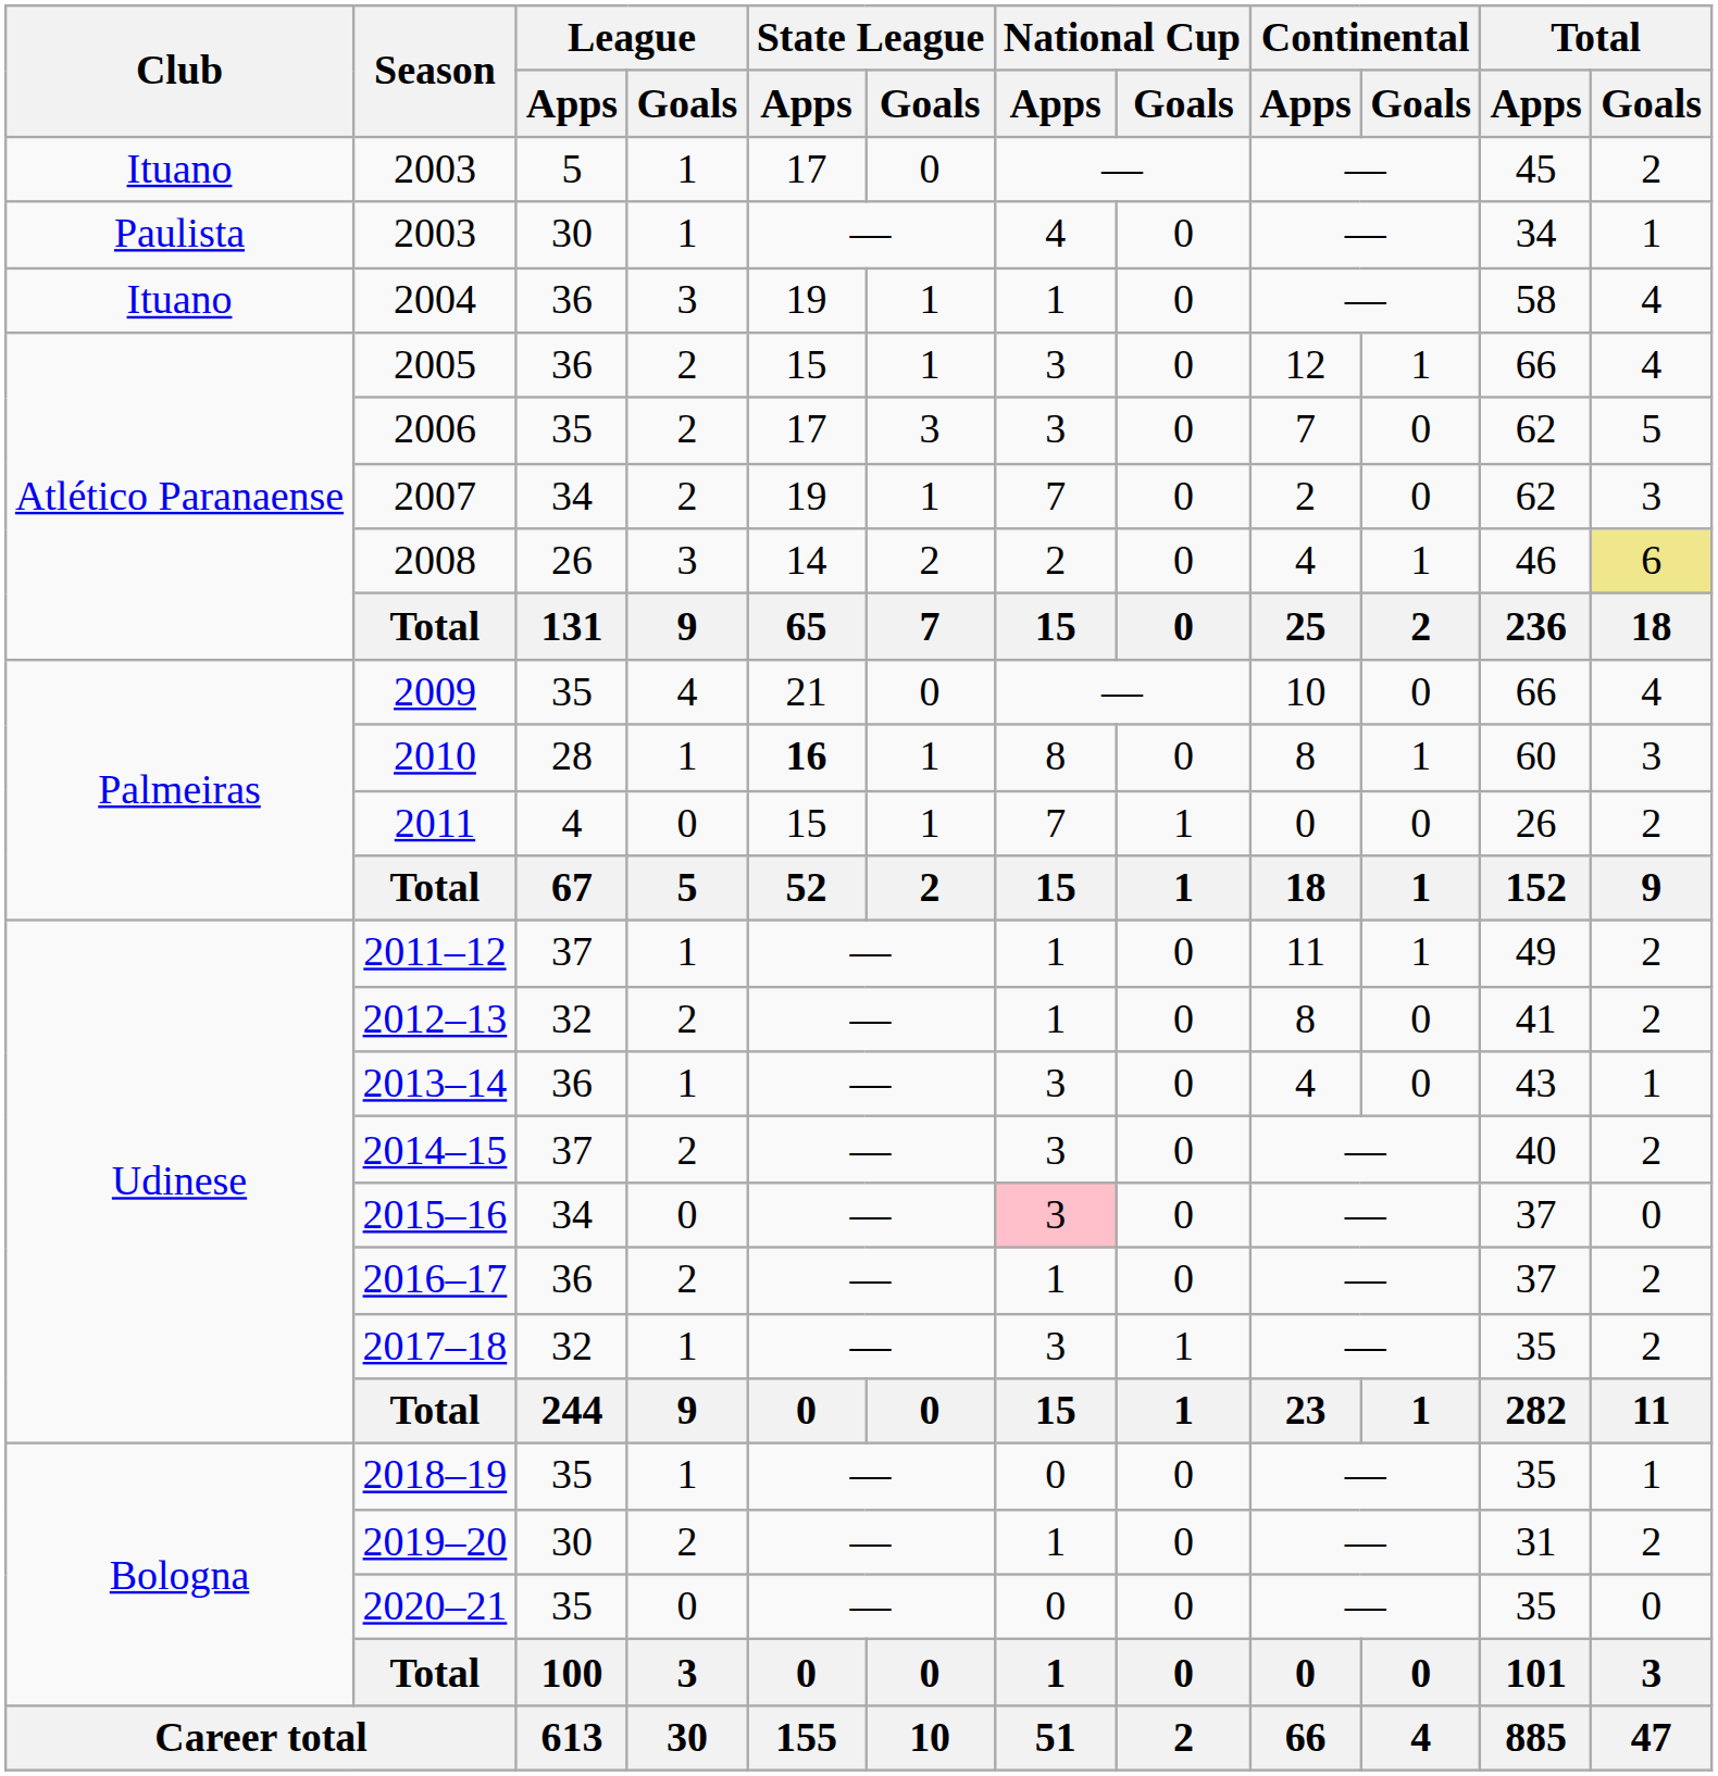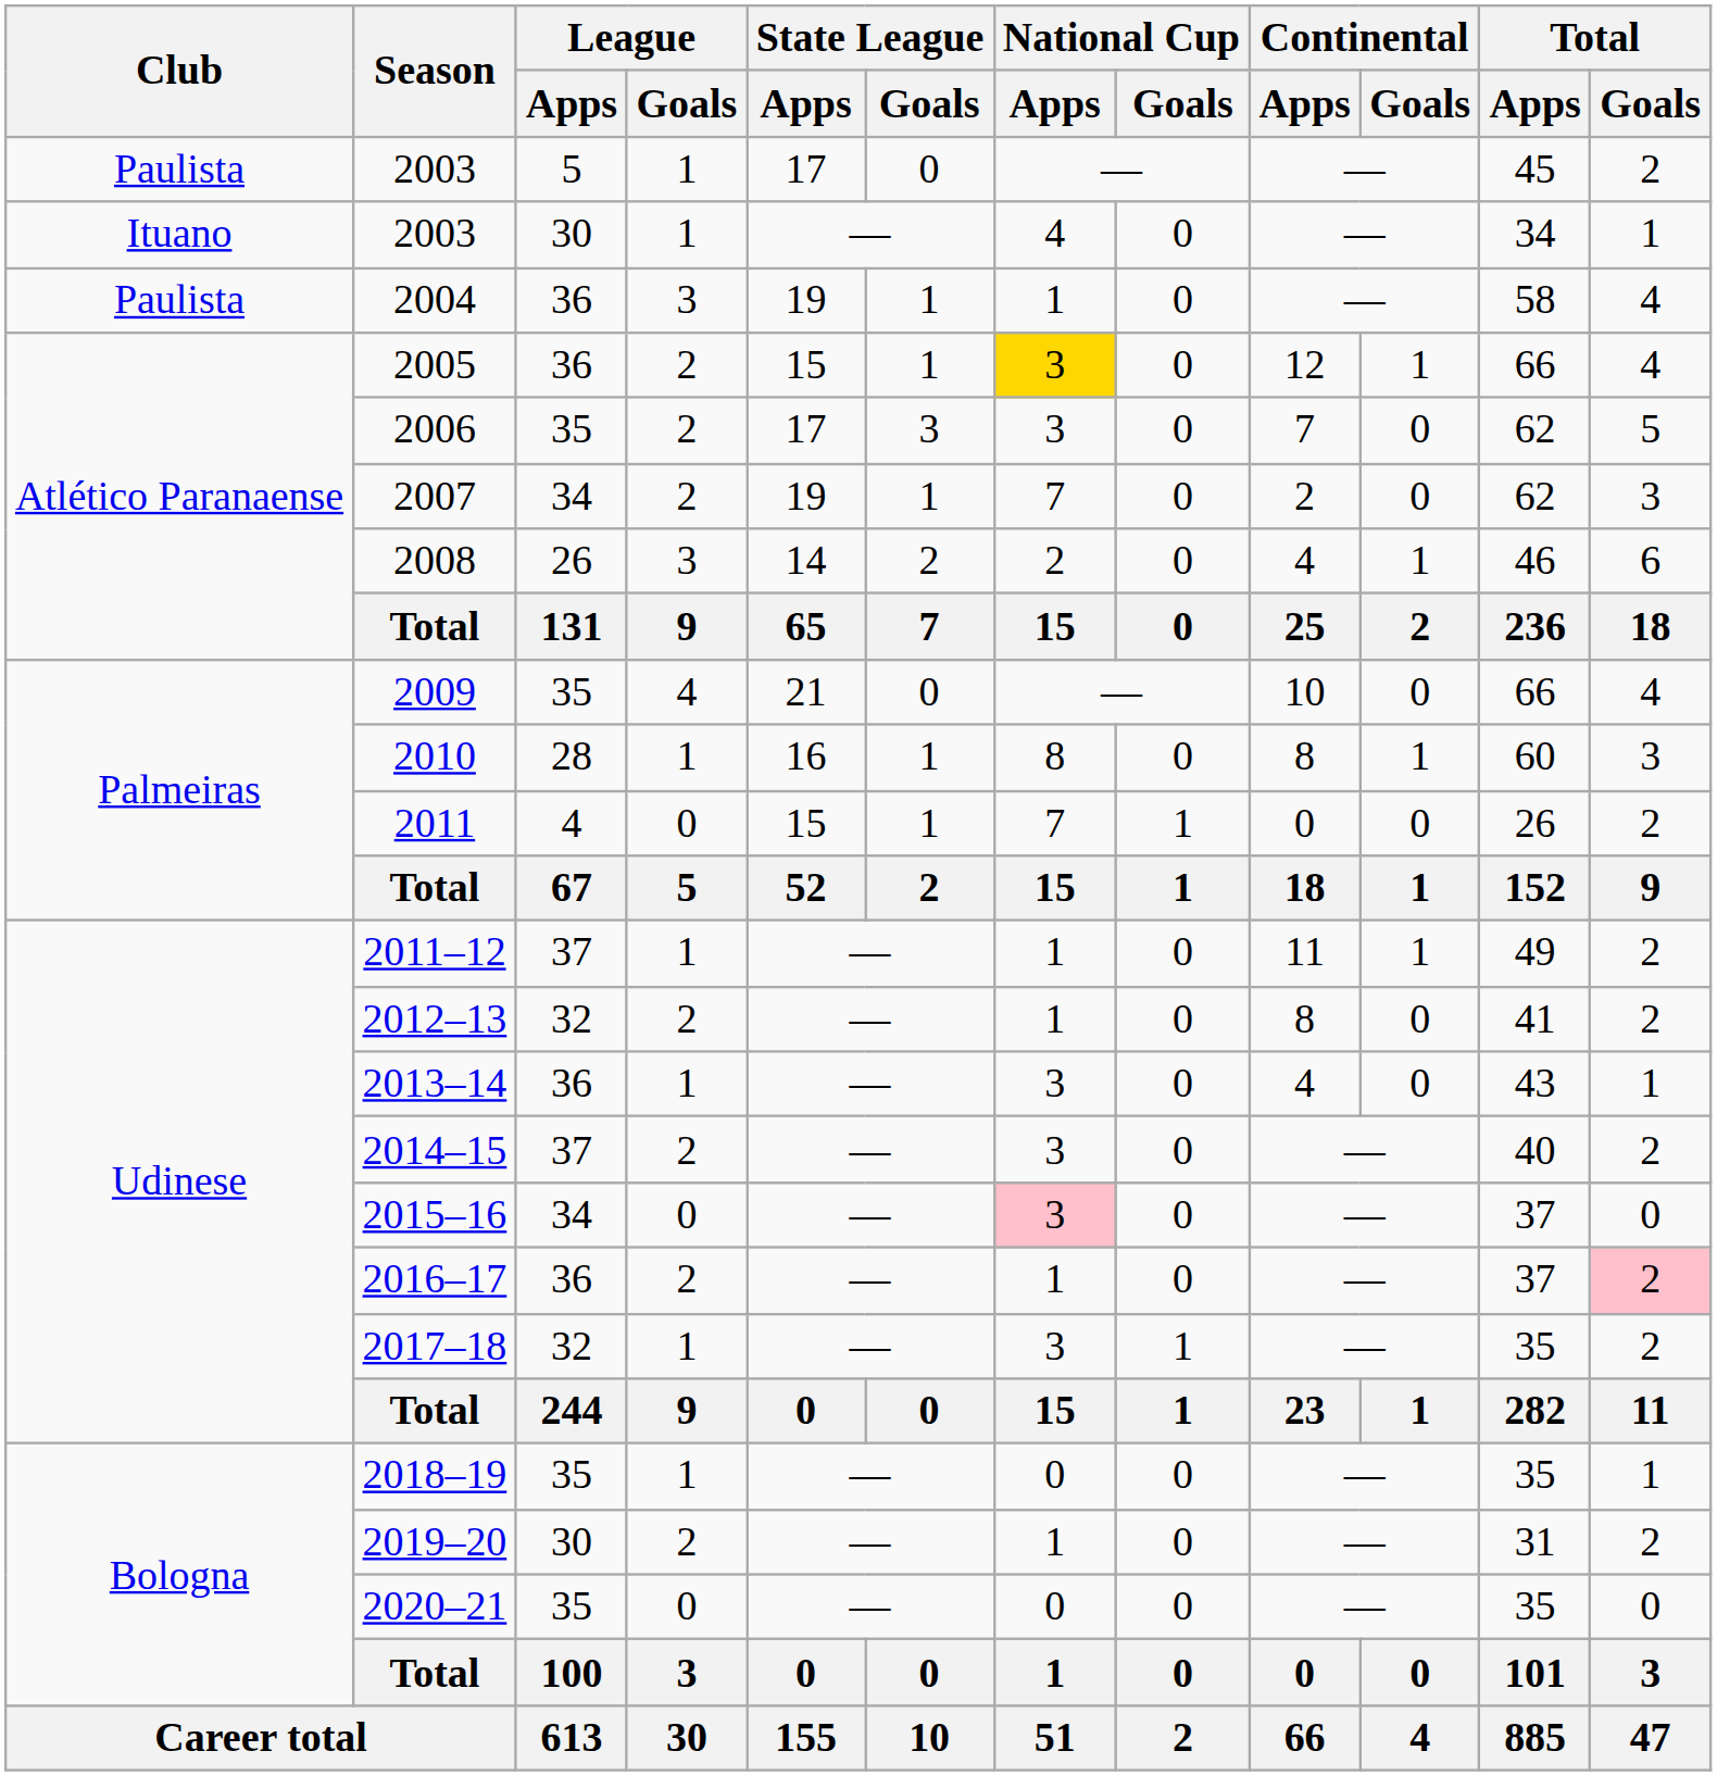2003 / 5 | Club: Ituano -> Paulista
2003 / 30 | Club: Paulista -> Ituano
2004 | Club: Ituano -> Paulista
2005 | National Cup / Apps: no background -> gold background
2008 | Total / Goals: khaki background -> no background
2010 | State League / Apps: bold -> normal
2016–17 | Total / Goals: no background -> pink background
